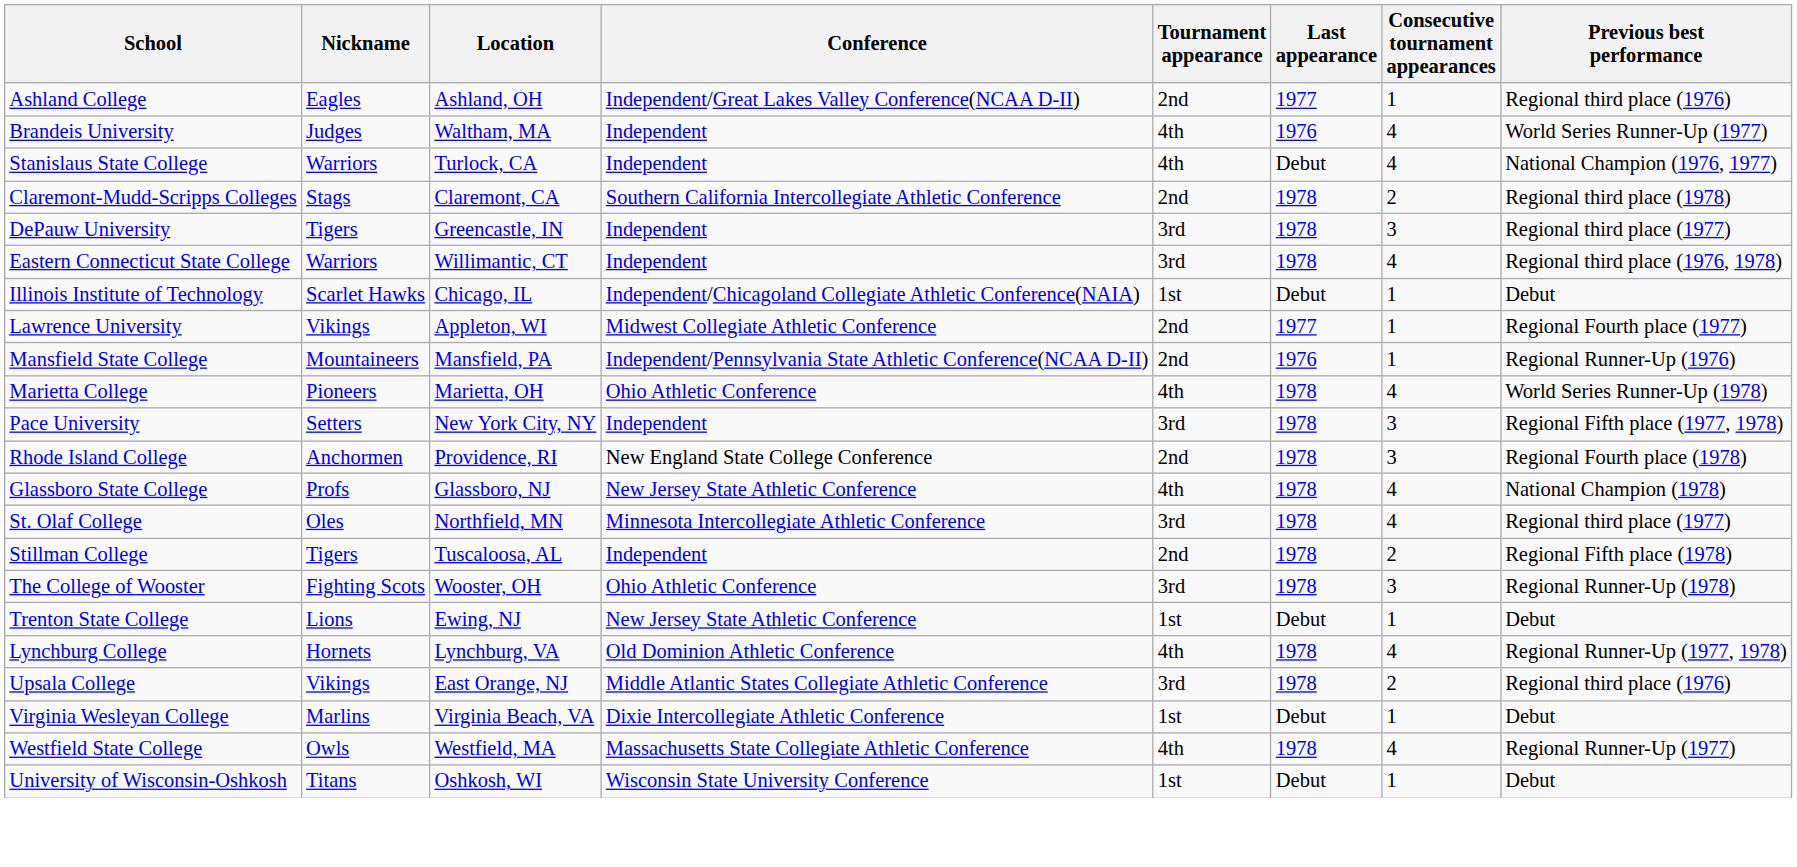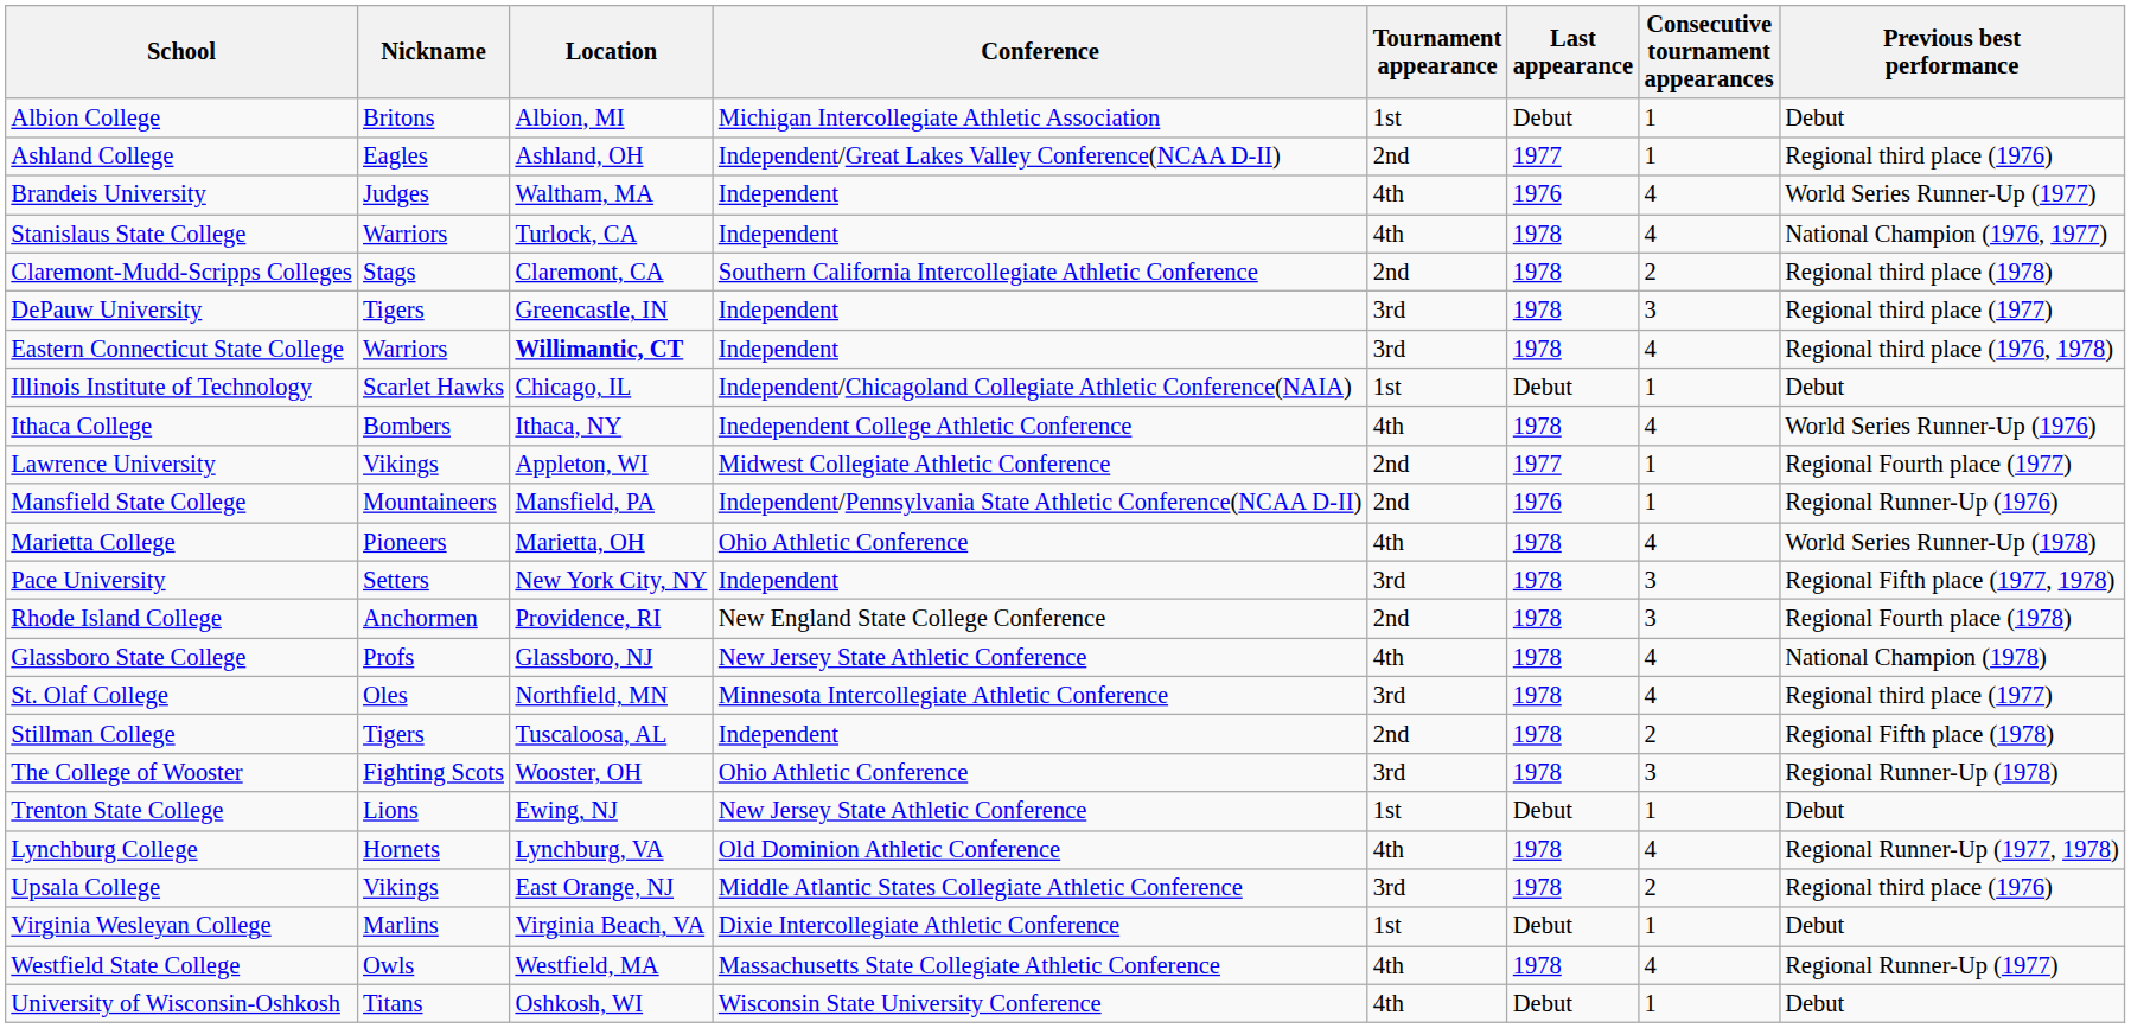+ row: Albion College | Britons | Albion, MI | Michigan Intercollegiate Athletic Association | 1st | Debut | 1 | Debut
Stanislaus State College | Last appearance: Debut -> 1978
Eastern Connecticut State College | Location: normal -> bold
+ row: Ithaca College | Bombers | Ithaca, NY | Inedependent College Athletic Conference | 4th | 1978 | 4 | World Series Runner-Up (1976)
University of Wisconsin-Oshkosh | Tournament appearance: 1st -> 4th
